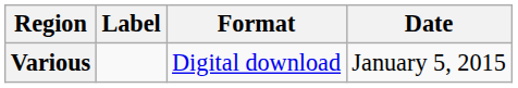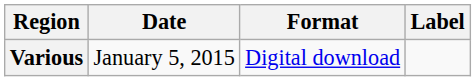columns swapped: Date <-> Label
